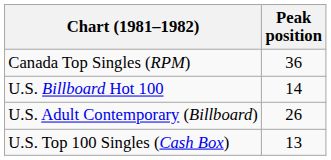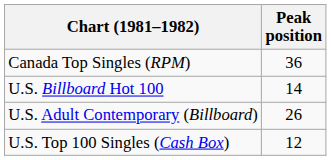U.S. Top 100 Singles (Cash Box) | Peak position: 13 -> 12
